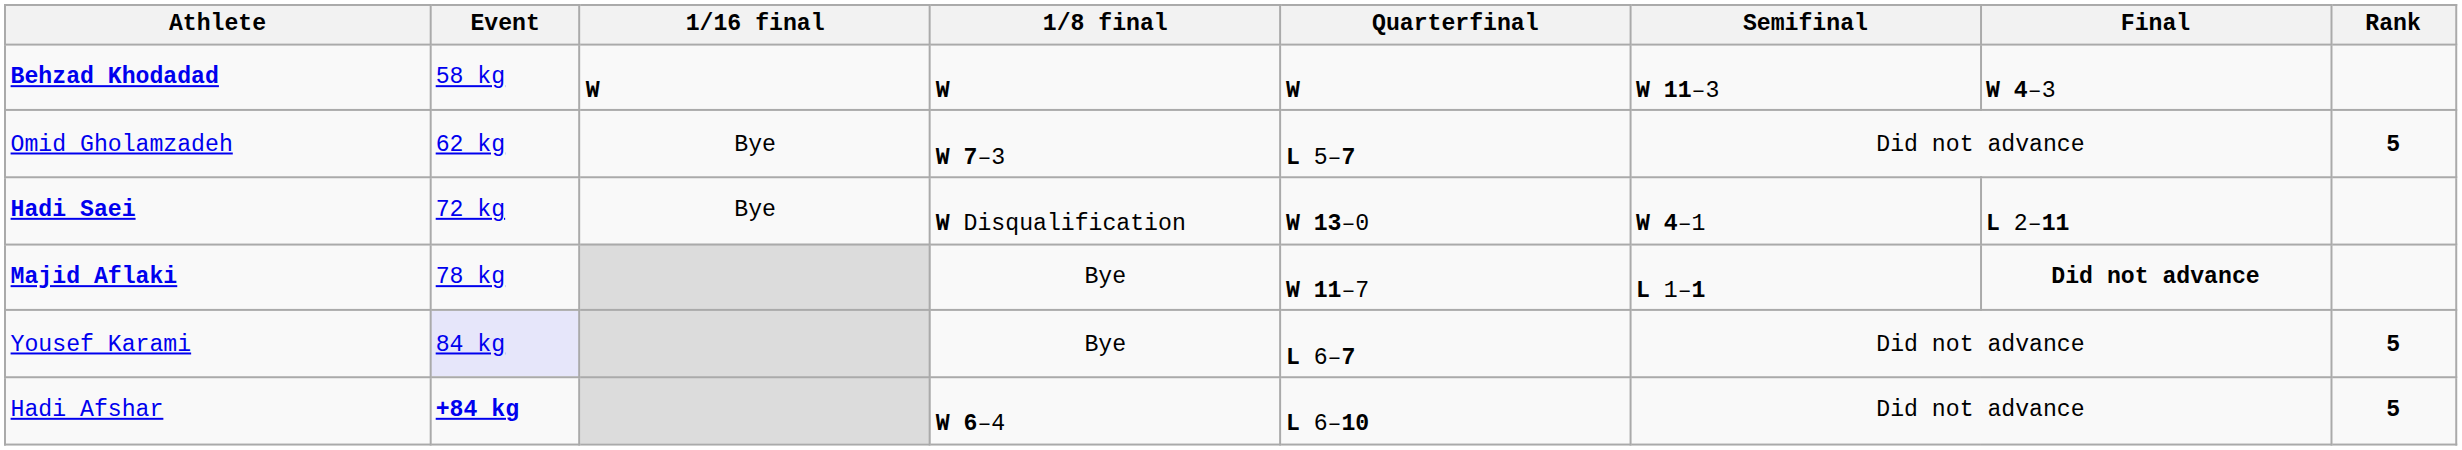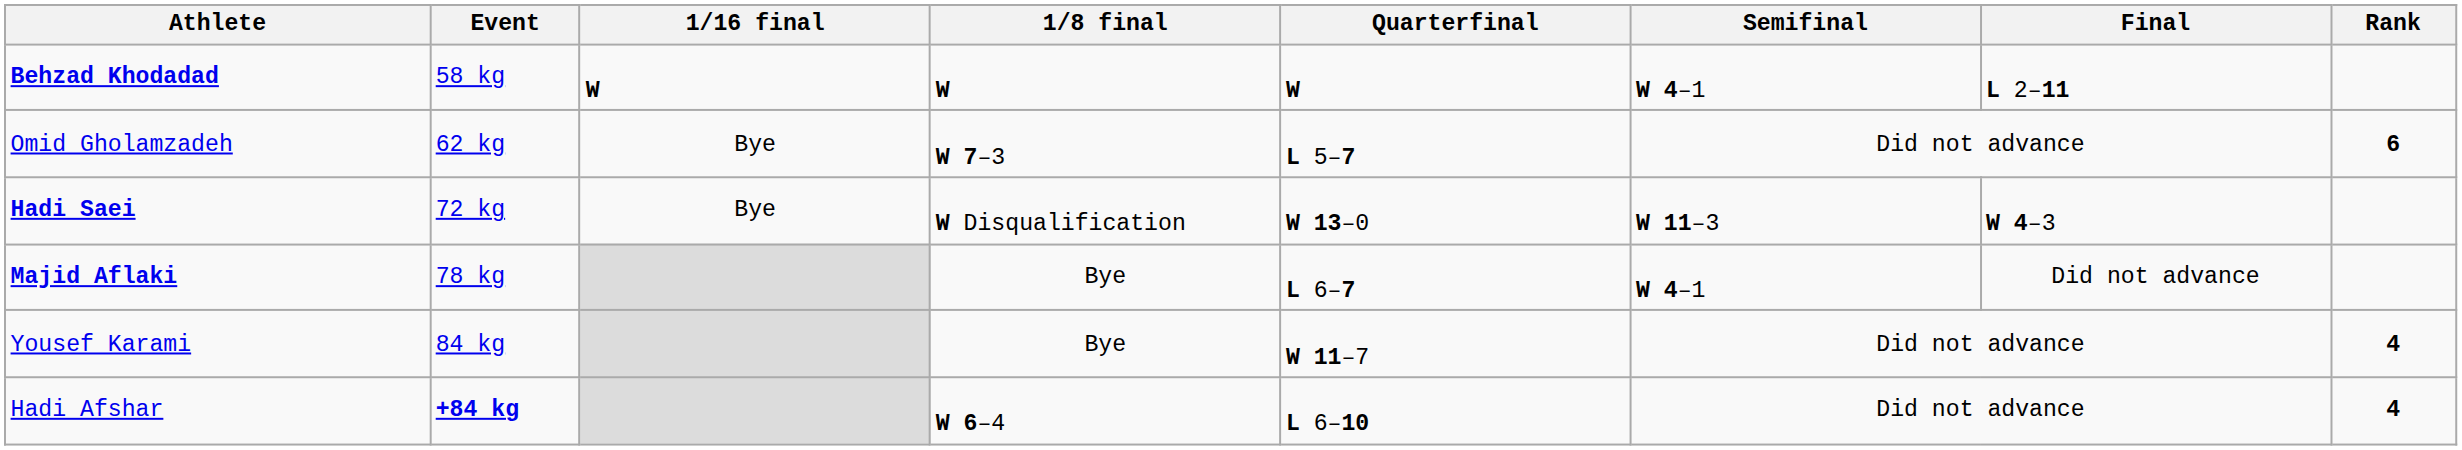Behzad Khodadad | Semifinal: W 11–3 -> W 4–1
Behzad Khodadad | Final: W 4–3 -> L 2–11
Omid Gholamzadeh | Rank: 5 -> 6
Hadi Saei | Semifinal: W 4–1 -> W 11–3
Hadi Saei | Final: L 2–11 -> W 4–3
Majid Aflaki | Quarterfinal: W 11–7 -> L 6–7
Majid Aflaki | Semifinal: L 1–1 -> W 4–1
Majid Aflaki | Final: bold -> normal
Yousef Karami | Event: lavender background -> no background
Yousef Karami | Quarterfinal: L 6–7 -> W 11–7
Yousef Karami | Rank: 5 -> 4
Hadi Afshar | Rank: 5 -> 4
